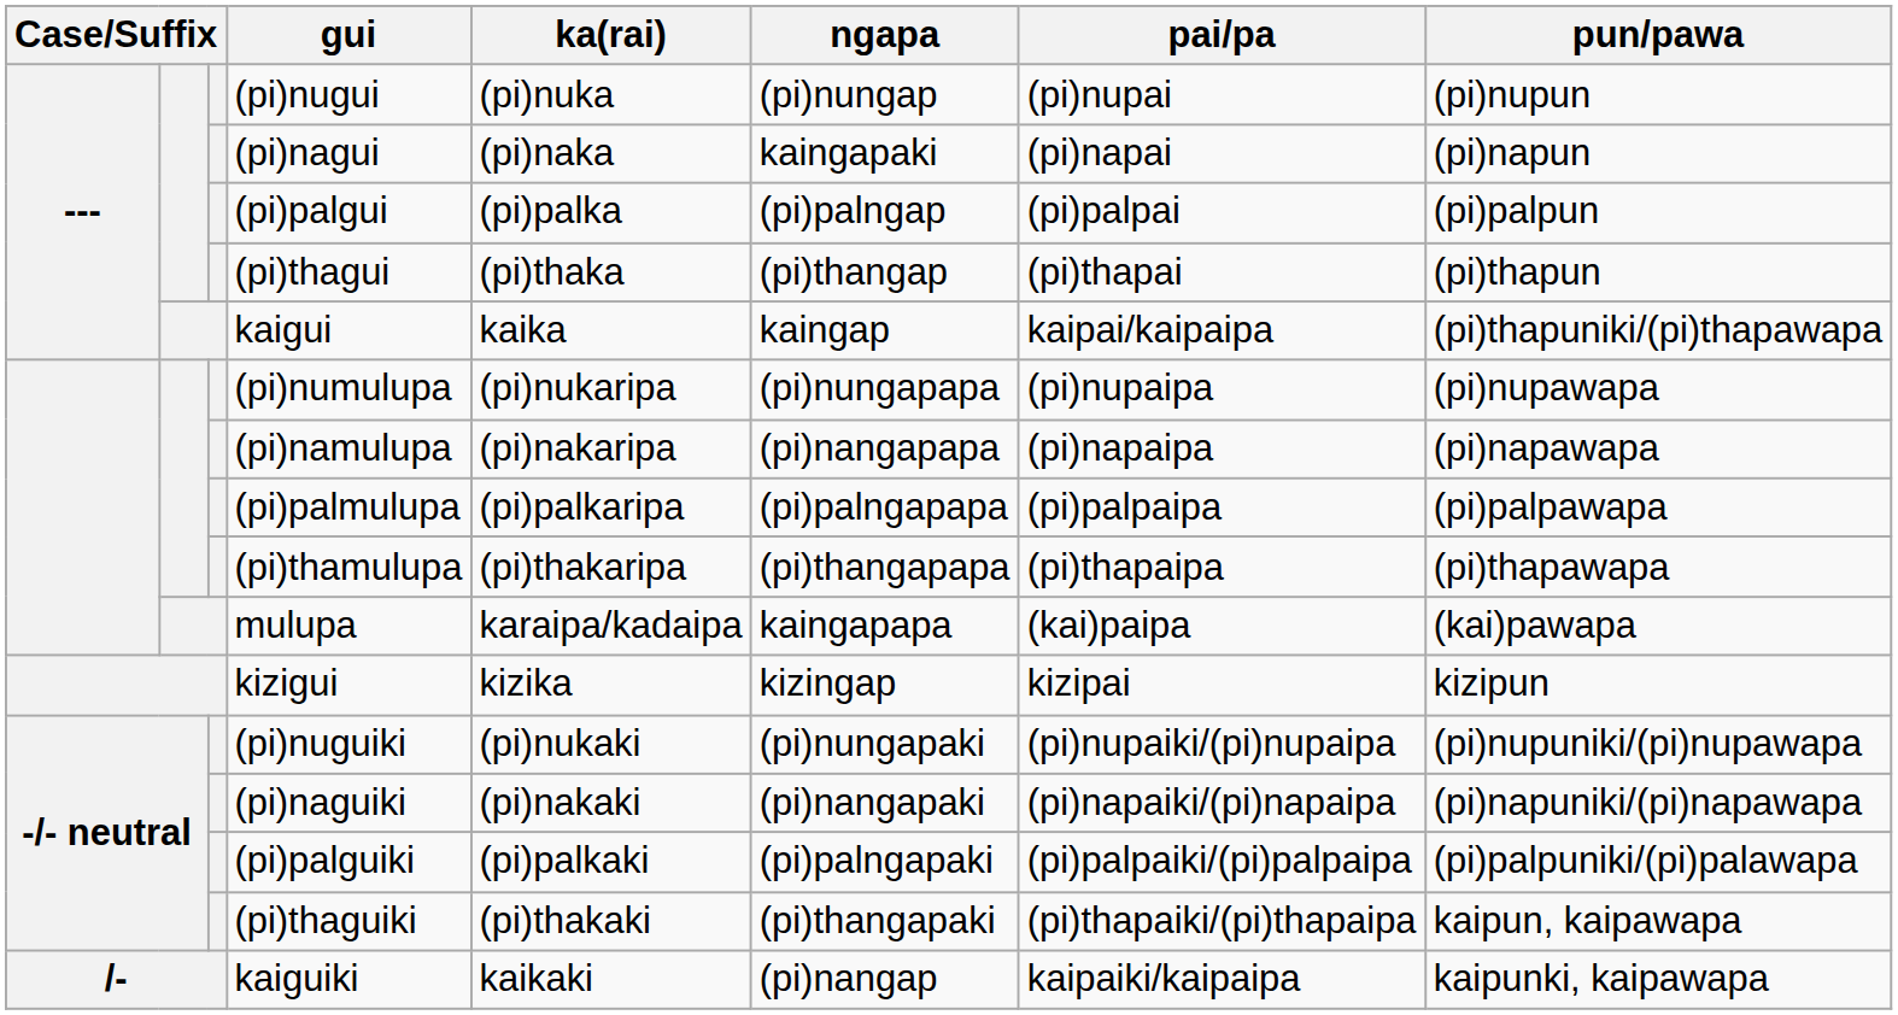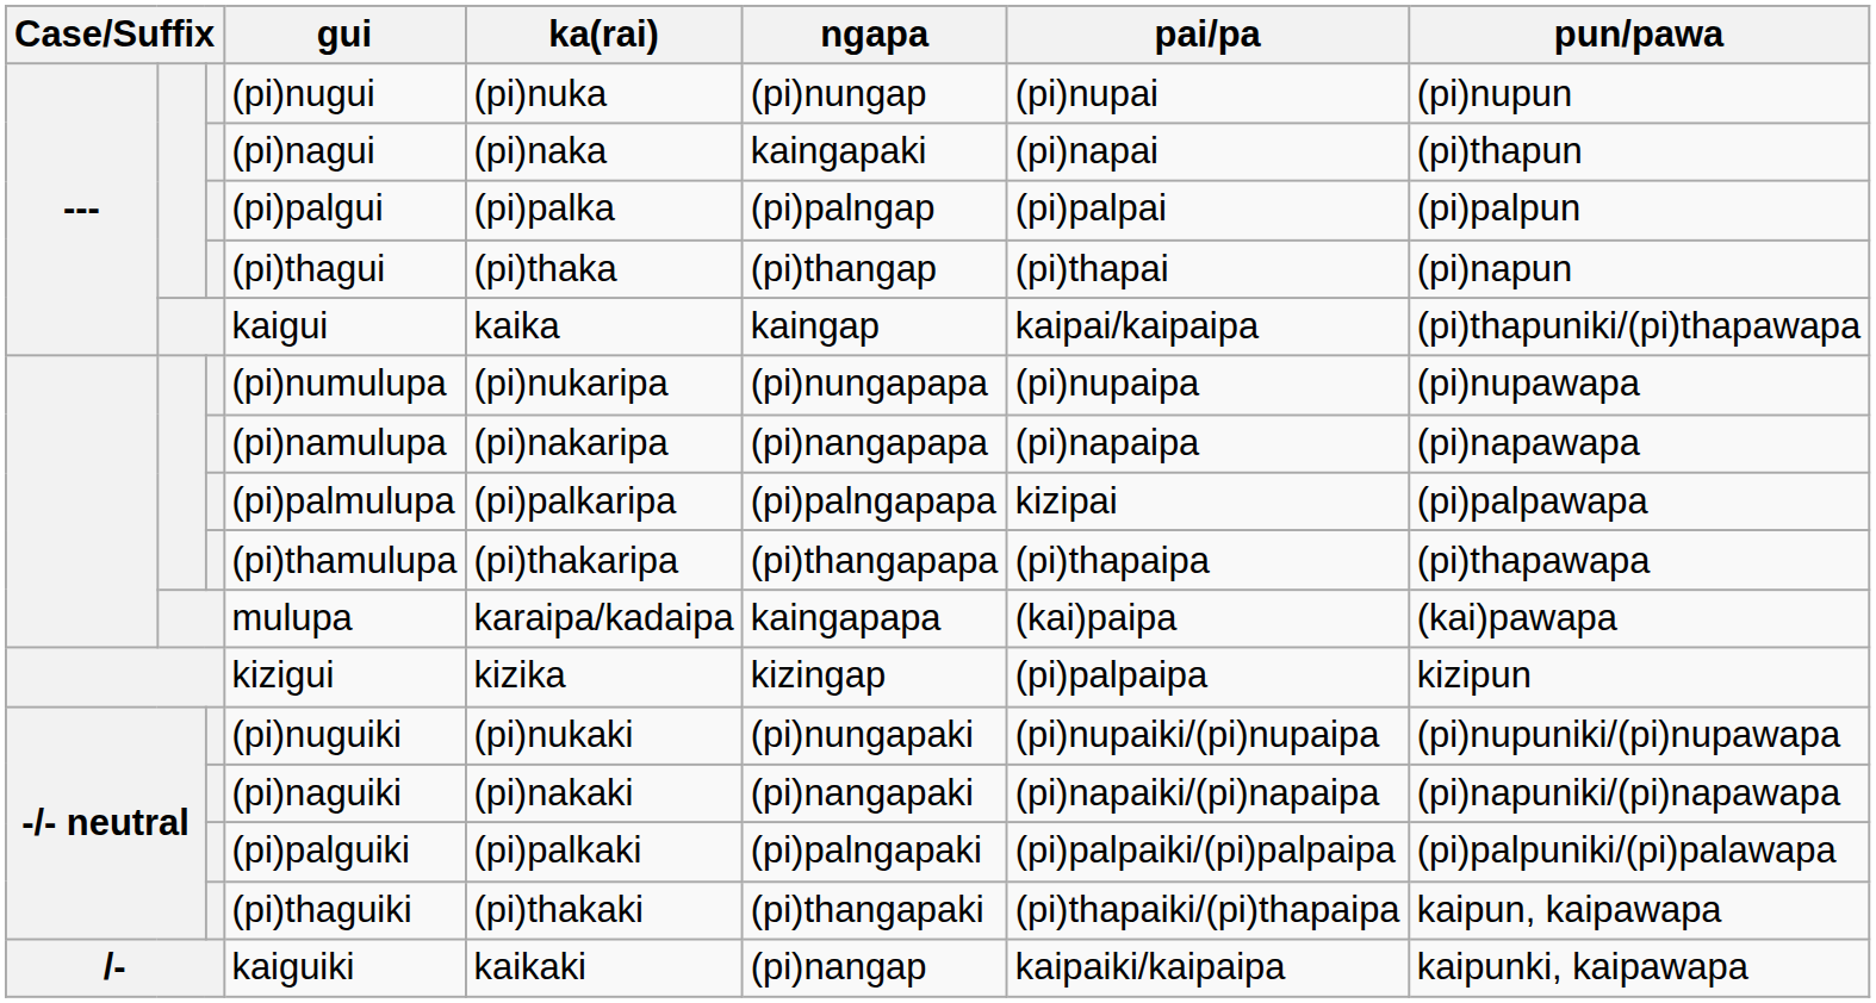(pi)nagui | pun/pawa: (pi)napun -> (pi)thapun
(pi)thagui | pun/pawa: (pi)thapun -> (pi)napun
(pi)palmulupa | pai/pa: (pi)palpaipa -> kizipai
kizigui | pai/pa: kizipai -> (pi)palpaipa
